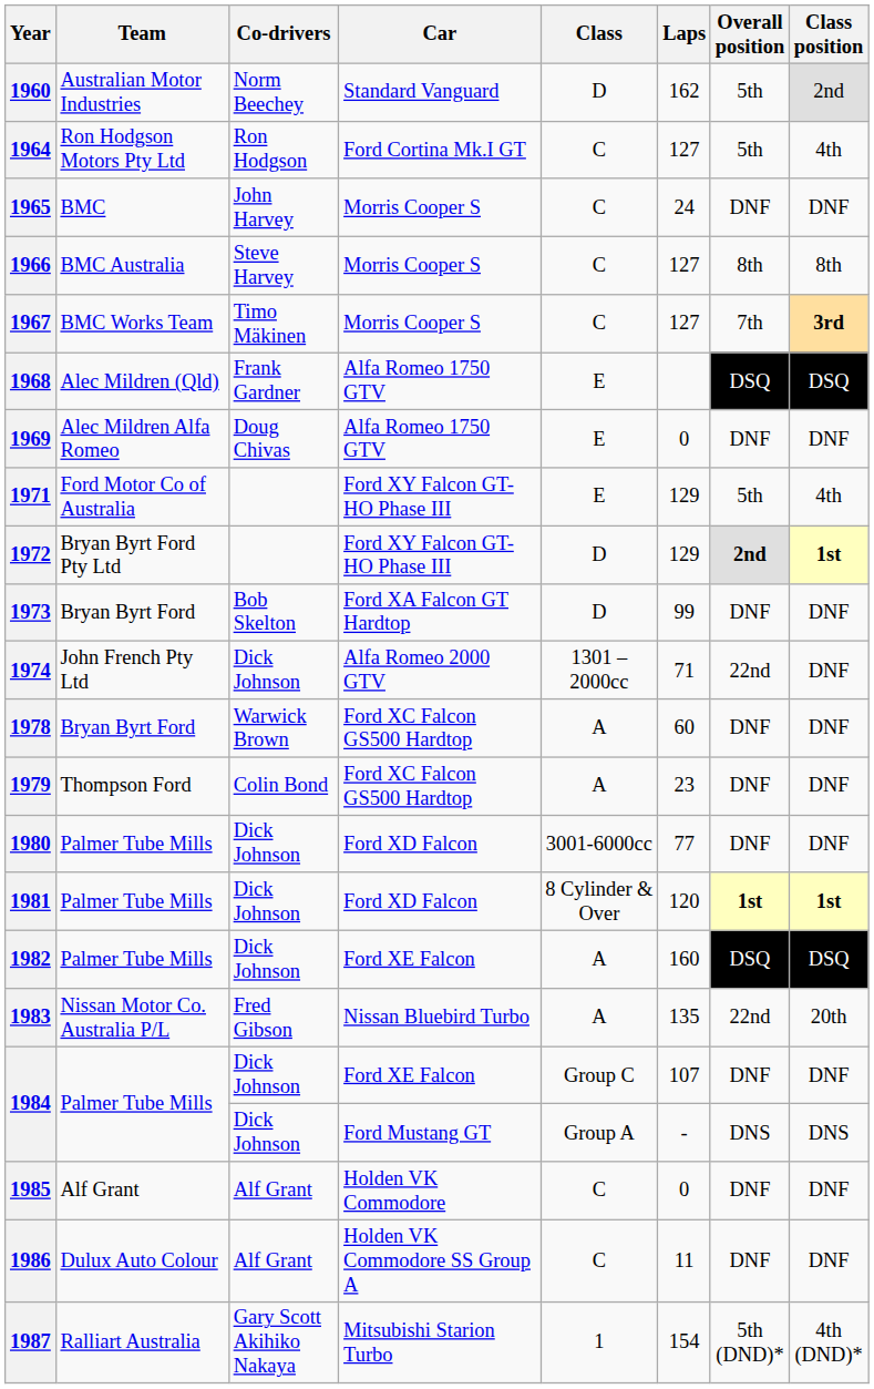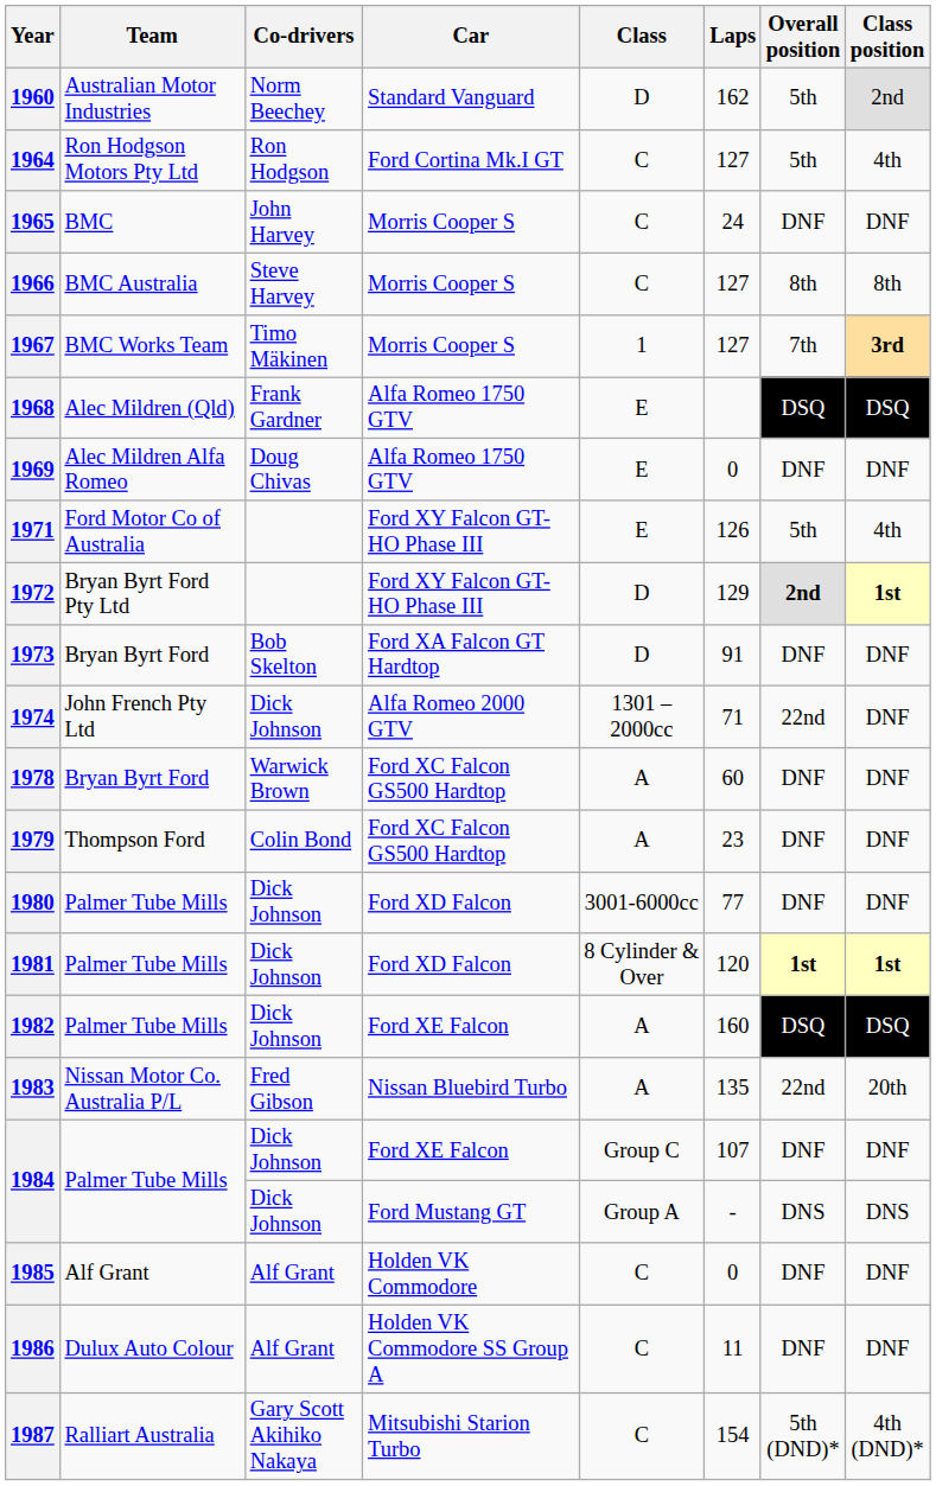1967 | Class: C -> 1
1971 | Laps: 129 -> 126
1973 | Laps: 99 -> 91
1987 | Class: 1 -> C
